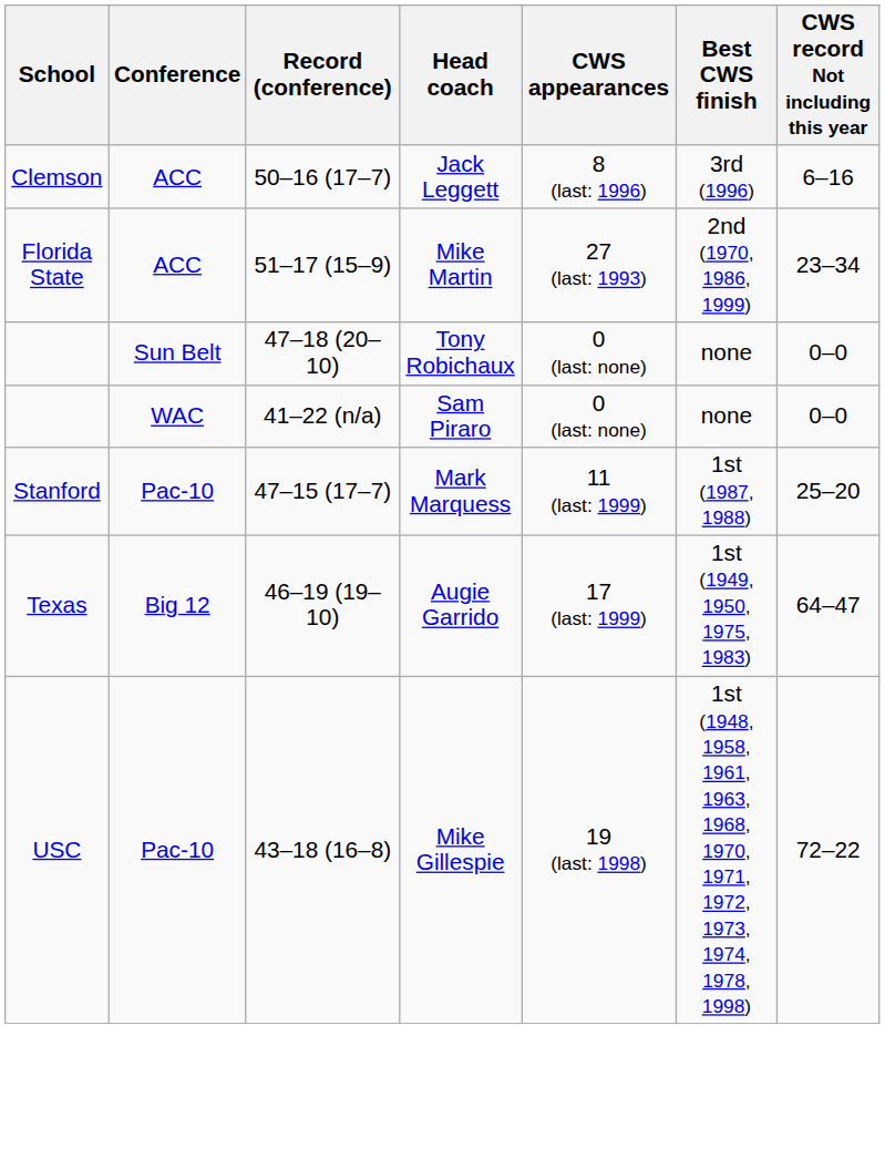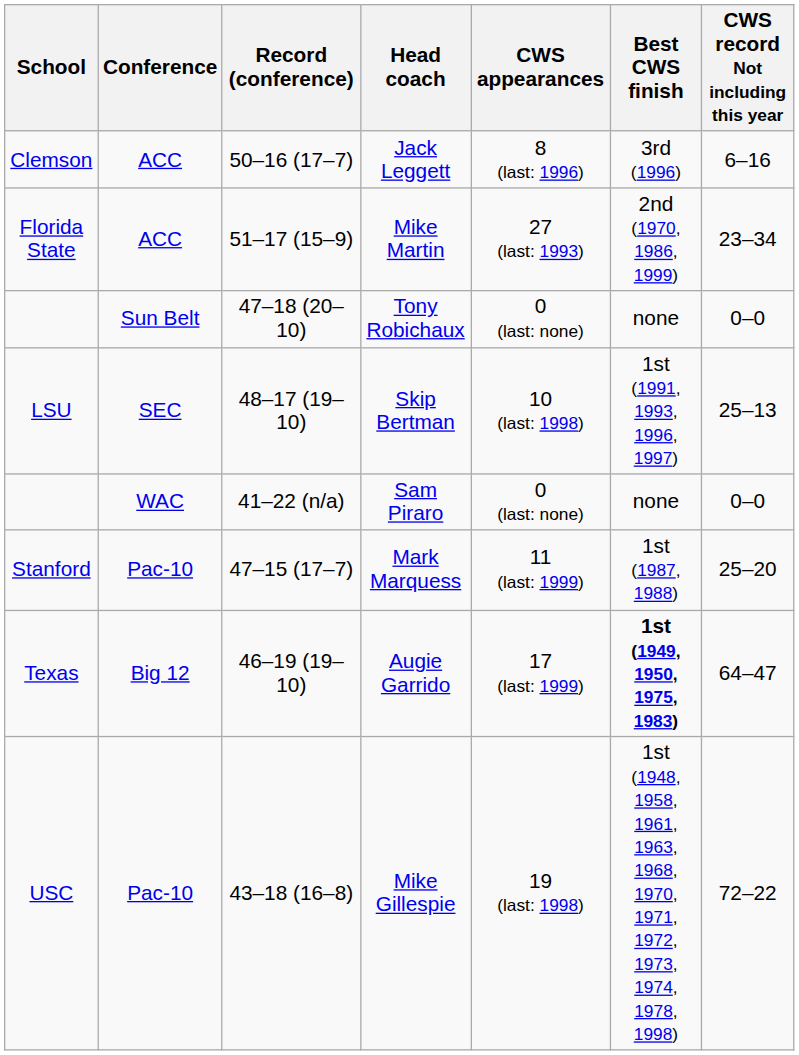+ row: LSU | SEC | 48–17 (19–10) | Skip Bertman | 10 (last: 1998) | 1st (1991, 1993, 1996, 1997) | 25–13
Augie Garrido | Best CWS finish: normal -> bold
